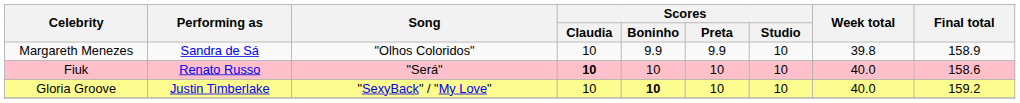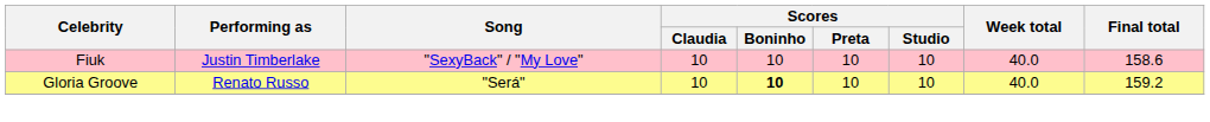- row: Margareth Menezes | Sandra de Sá | "Olhos Coloridos" | 10 | 9.9 | 9.9 | 10 | 39.8 | 158.9
Fiuk | Performing as: Renato Russo -> Justin Timberlake
Fiuk | Song: "Será" -> "SexyBack" / "My Love"
Fiuk | Scores / Claudia: bold -> normal
Gloria Groove | Performing as: Justin Timberlake -> Renato Russo
Gloria Groove | Song: "SexyBack" / "My Love" -> "Será"
